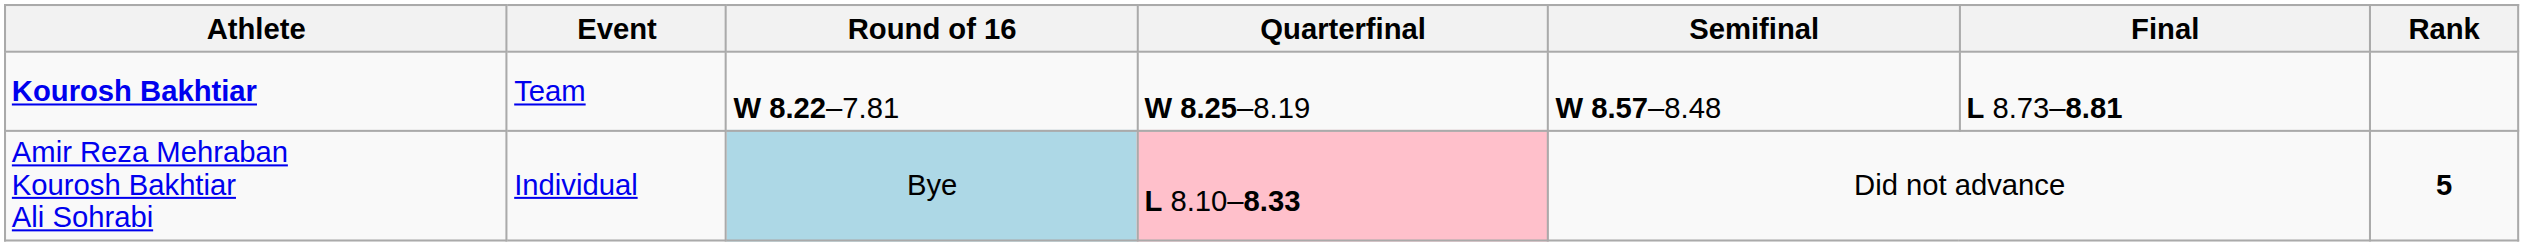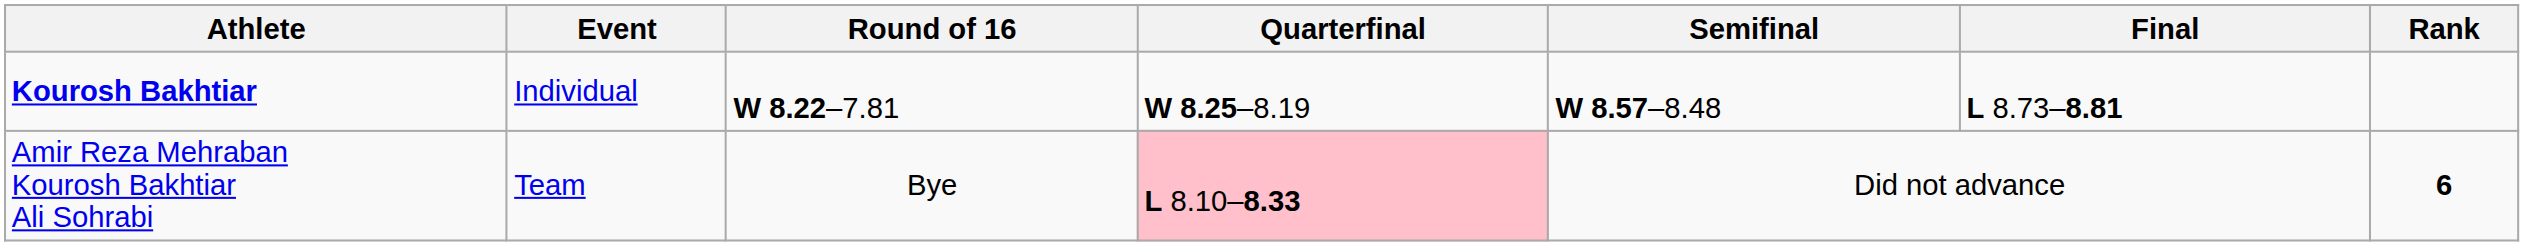Kourosh Bakhtiar | Event: Team -> Individual
Amir Reza Mehraban Kourosh Bakhtiar Ali Sohrabi | Event: Individual -> Team
Amir Reza Mehraban Kourosh Bakhtiar Ali Sohrabi | Round of 16: lightblue background -> no background
Amir Reza Mehraban Kourosh Bakhtiar Ali Sohrabi | Rank: 5 -> 6
